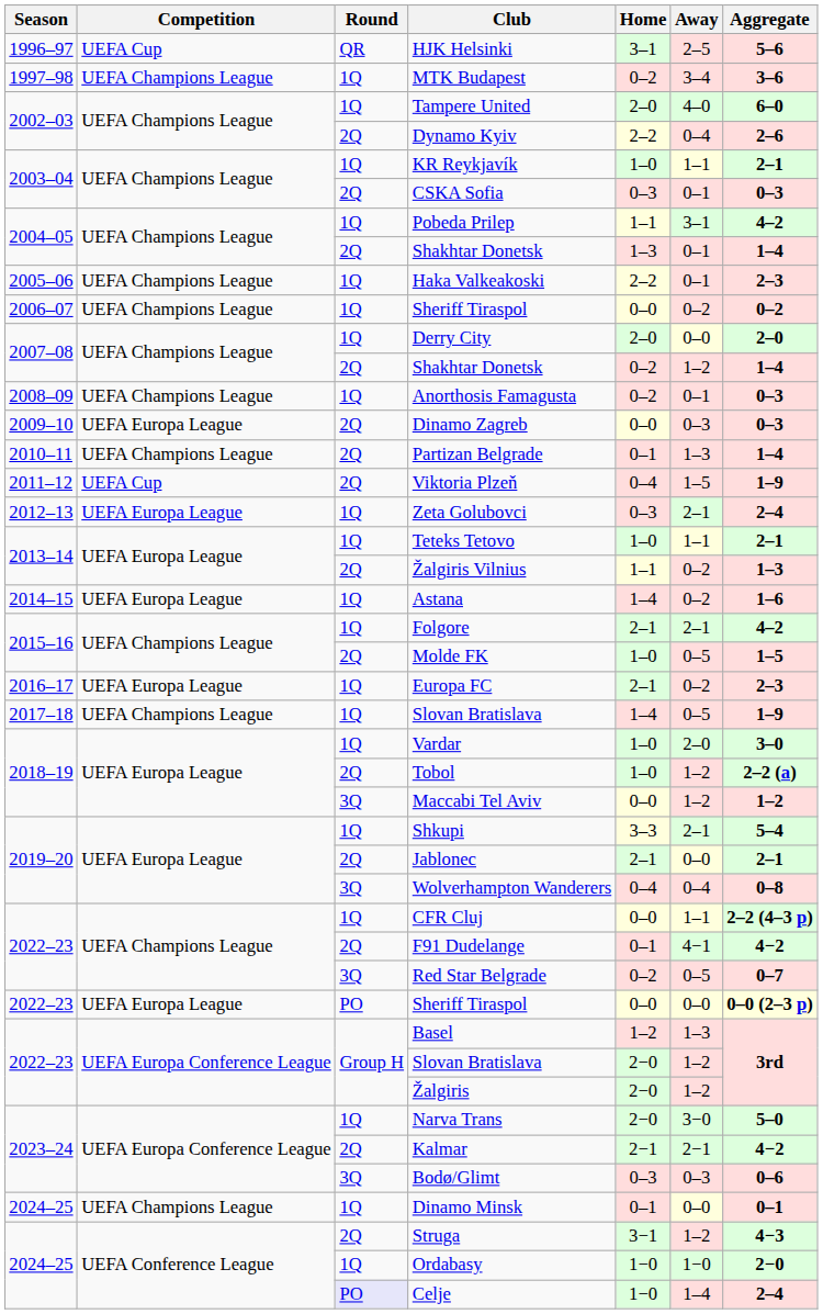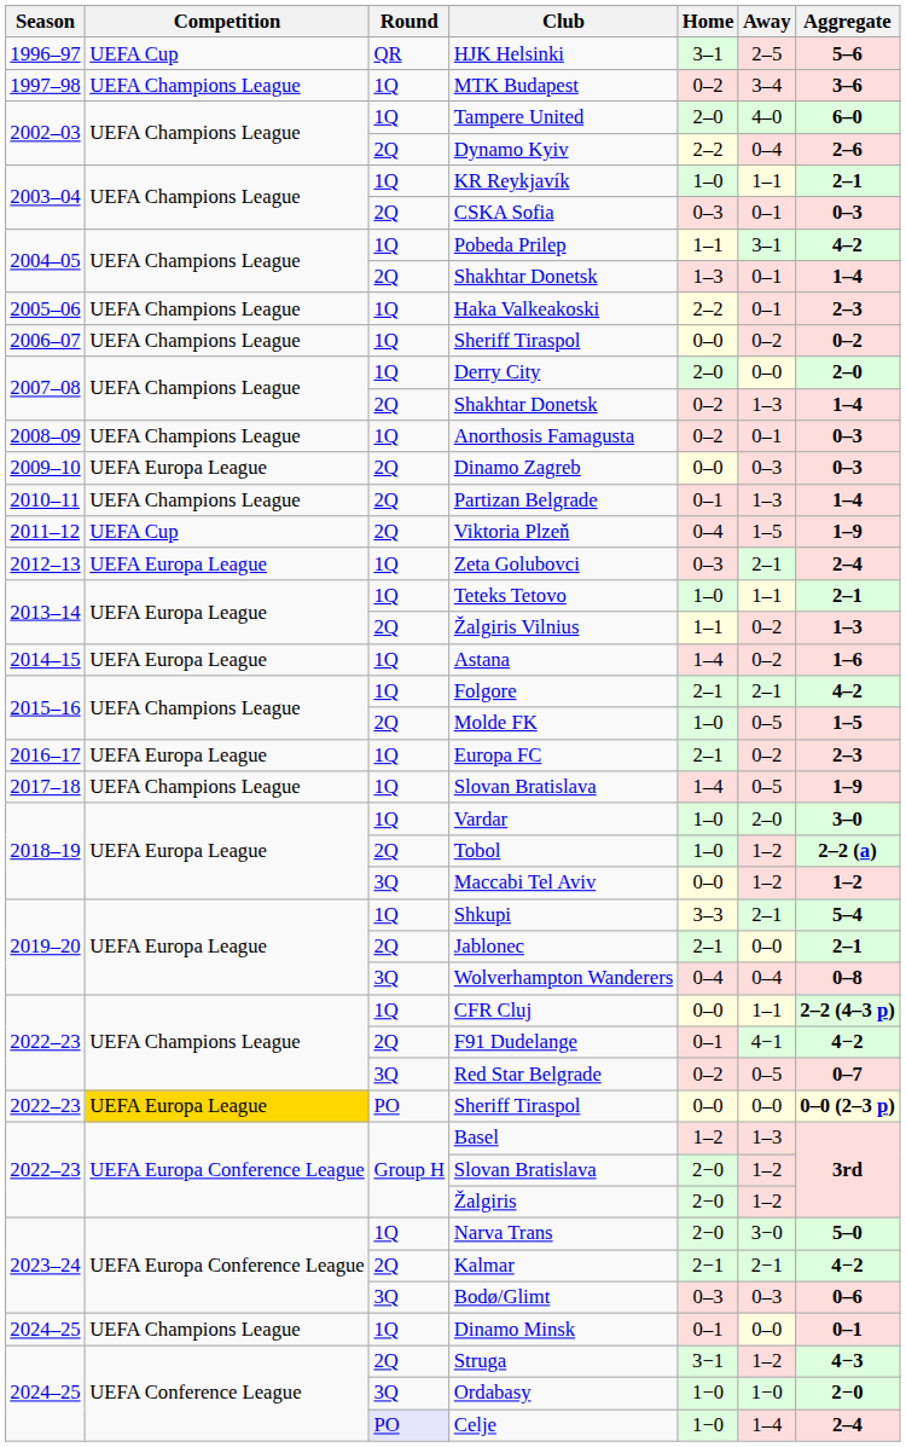2007–08 / Shakhtar Donetsk | Away: 1–2 -> 1–3
2022–23 / Sheriff Tiraspol | Competition: no background -> gold background
Ordabasy | Round: 1Q -> 3Q
